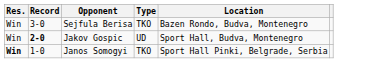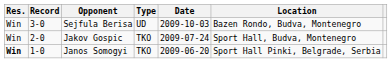+ column: Date | 2009-10-03 | 2009-07-24 | 2009-06-20
Sejfula Berisa | Type: TKO -> UD
Jakov Gospic | Record: bold -> normal
Jakov Gospic | Type: UD -> TKO
